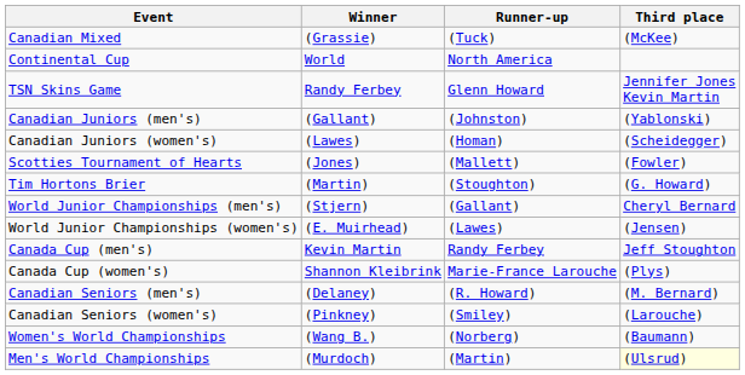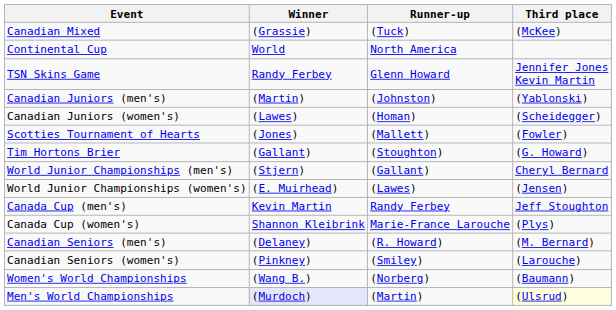Canadian Juniors (men's) | Winner: (Gallant) -> (Martin)
Tim Hortons Brier | Winner: (Martin) -> (Gallant)
Men's World Championships | Winner: no background -> lavender background
